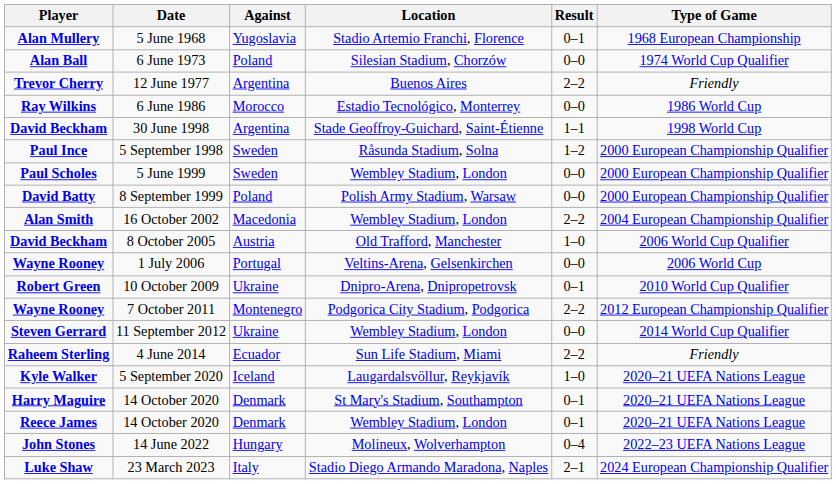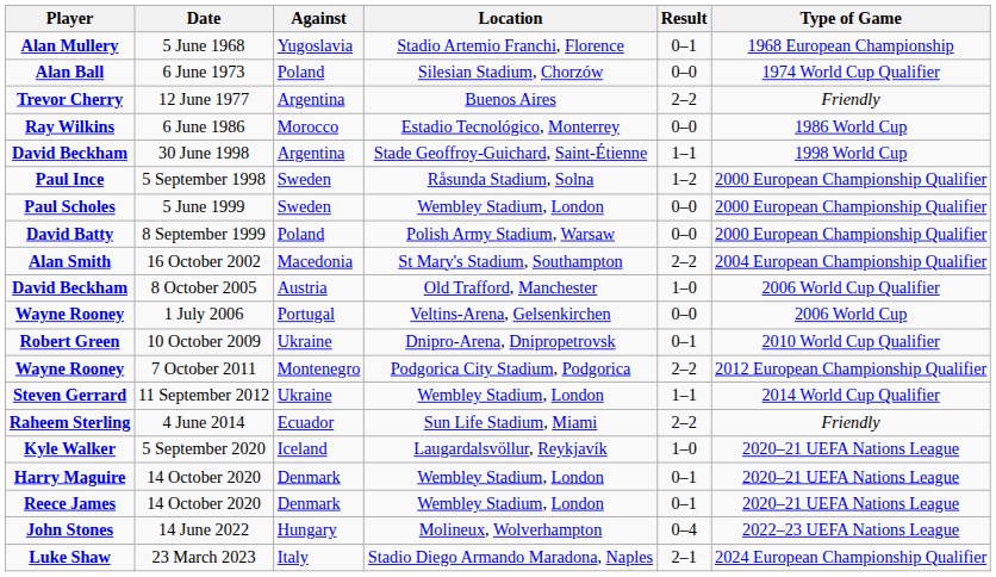16 October 2002 | Location: Wembley Stadium, London -> St Mary's Stadium, Southampton
11 September 2012 | Result: 0–0 -> 1–1
Harry Maguire / 14 October 2020 | Location: St Mary's Stadium, Southampton -> Wembley Stadium, London
